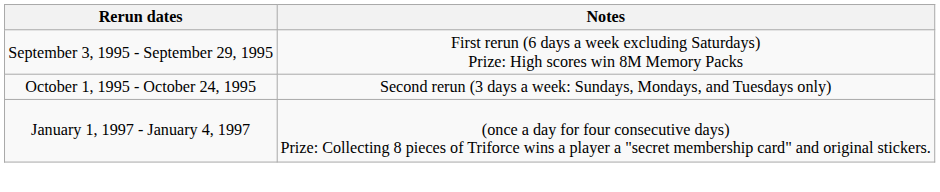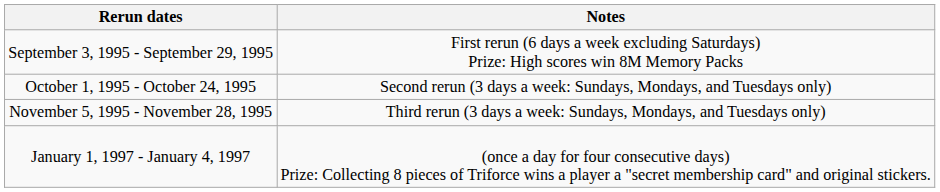+ row: November 5, 1995 - November 28, 1995 | Third rerun (3 days a week: Sundays, Mondays, and Tuesdays only)
